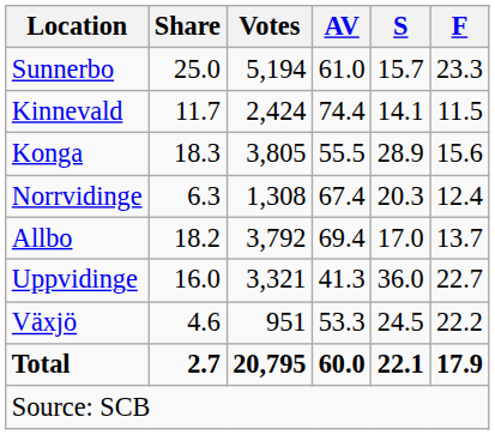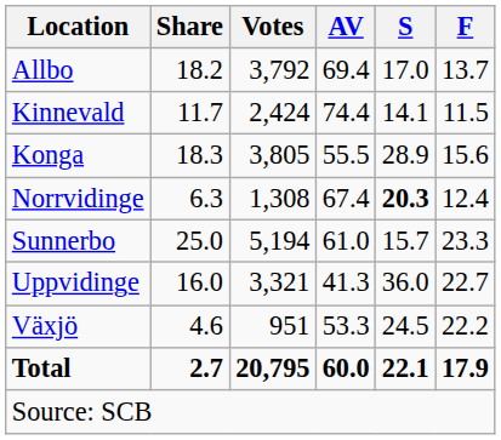rows swapped: Allbo <-> Sunnerbo
Norrvidinge | S: normal -> bold
